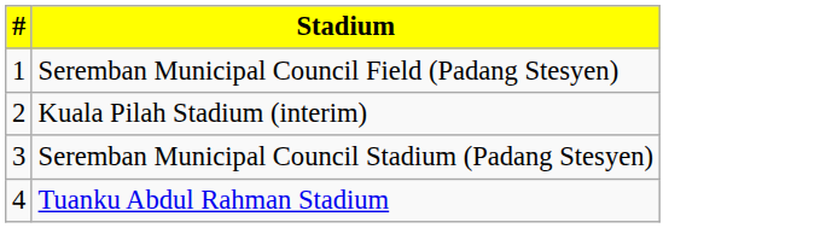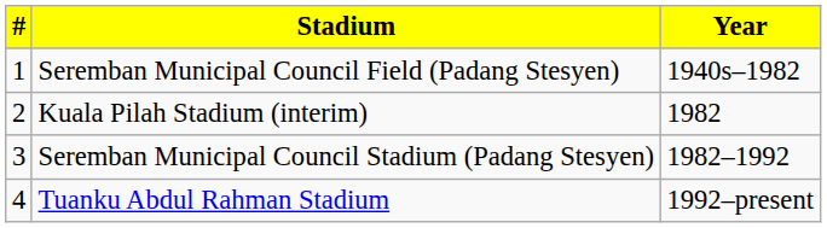+ column: Year | 1940s–1982 | 1982 | 1982–1992 | 1992–present
